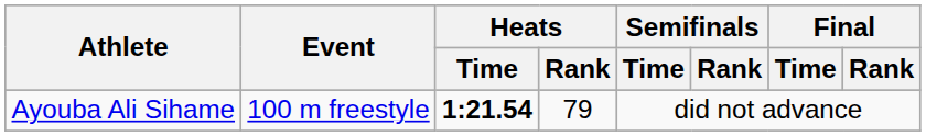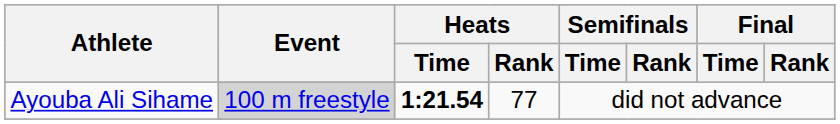Ayouba Ali Sihame | Event: no background -> lightgrey background
Ayouba Ali Sihame | Heats / Rank: 79 -> 77
